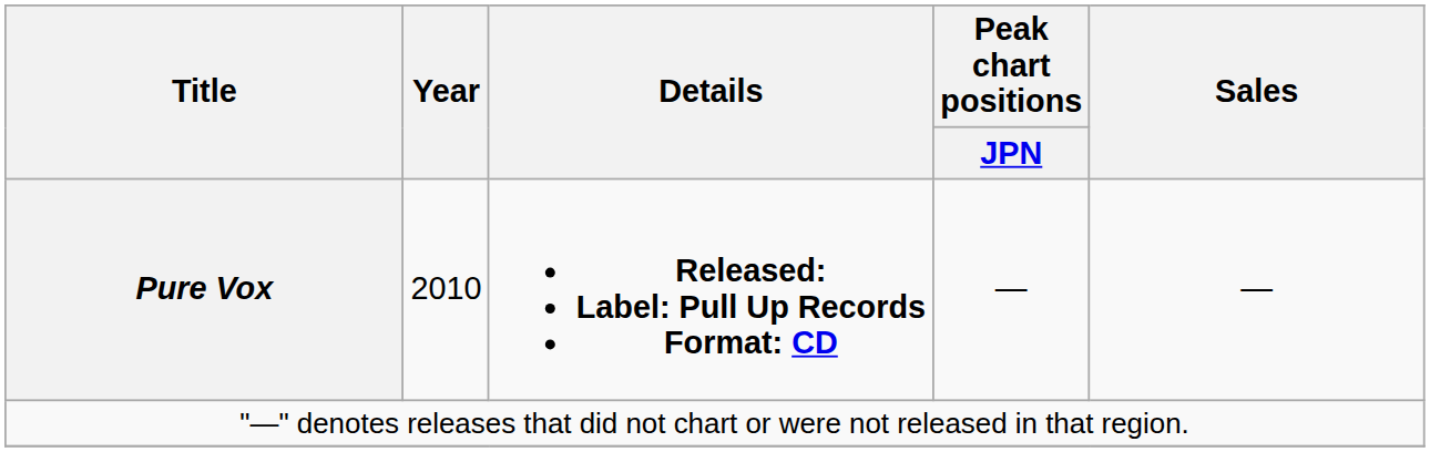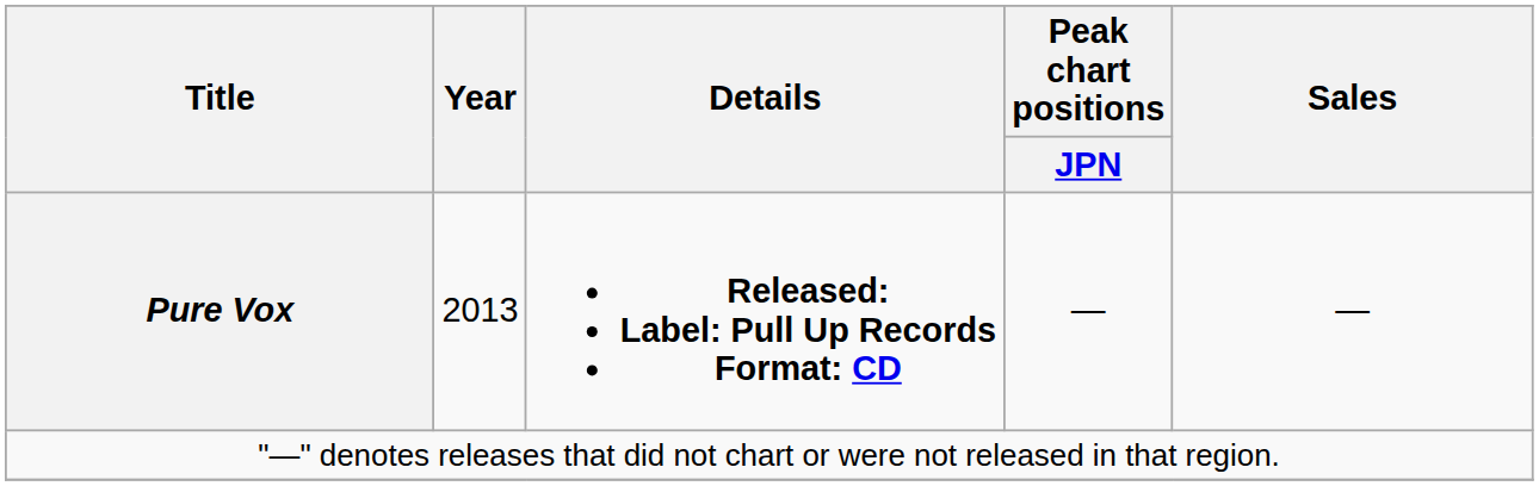Pure Vox | Year: 2010 -> 2013
